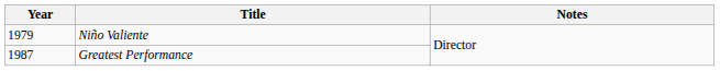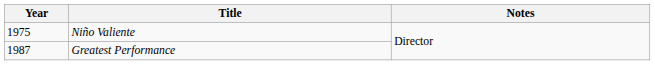Niño Valiente | Year: 1979 -> 1975
